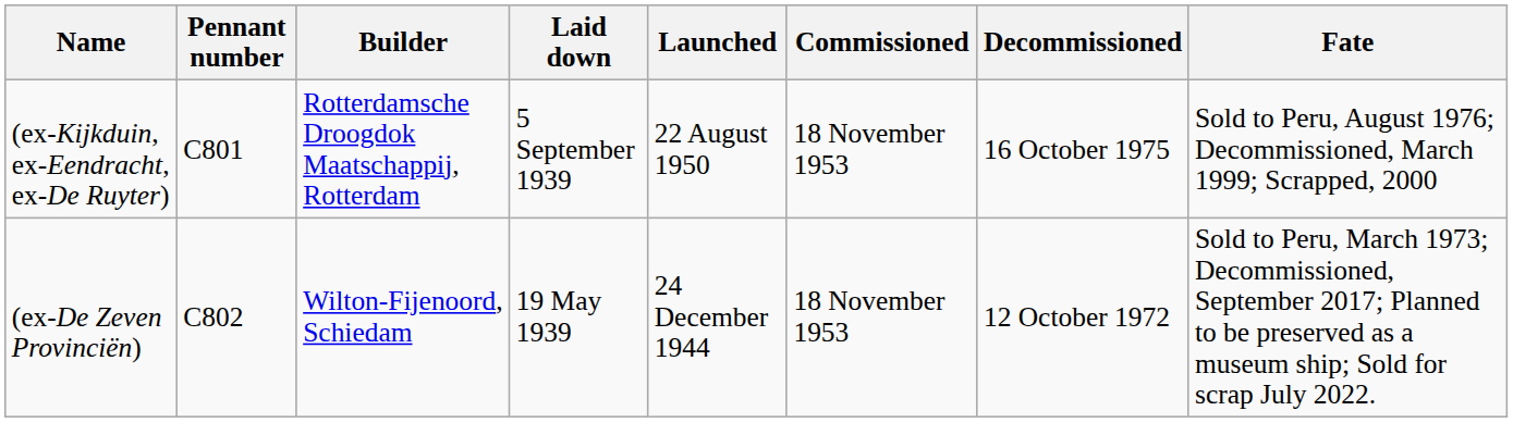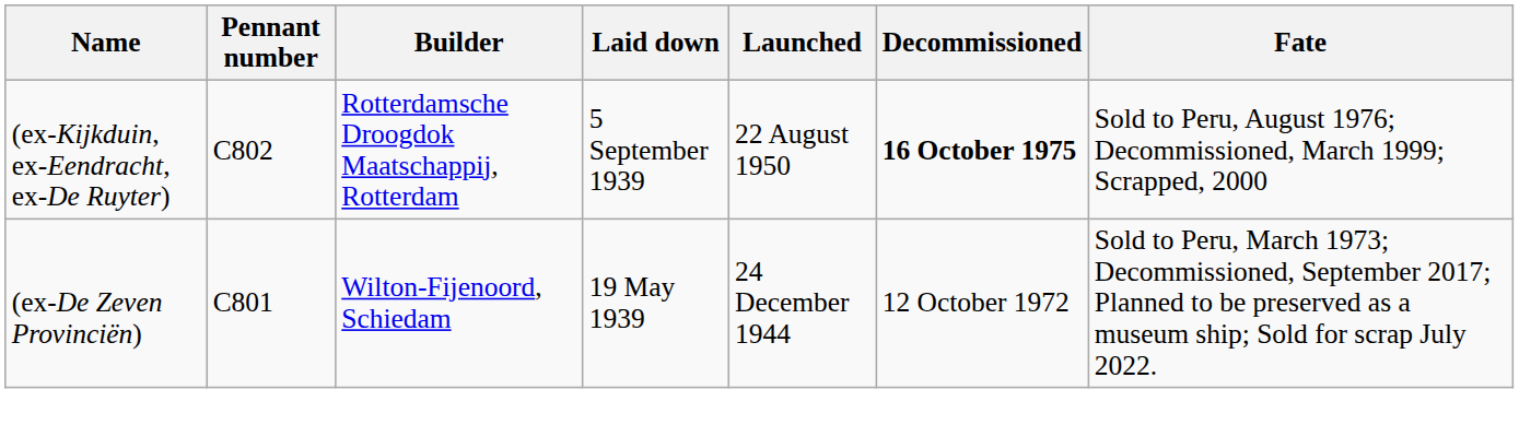- column: Commissioned | 18 November 1953 | 18 November 1953
(ex-Kijkduin, ex-Eendracht, ex-De Ruyter) | Pennant number: C801 -> C802
(ex-Kijkduin, ex-Eendracht, ex-De Ruyter) | Decommissioned: normal -> bold
(ex-De Zeven Provinciën) | Pennant number: C802 -> C801
